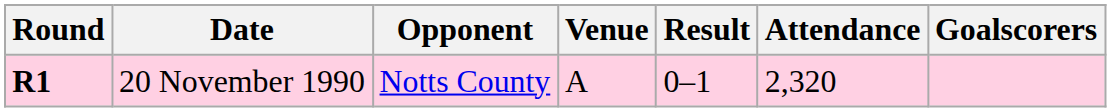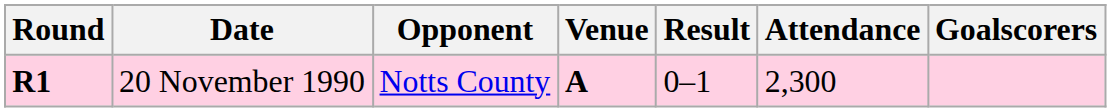20 November 1990 | Venue: normal -> bold
20 November 1990 | Attendance: 2,320 -> 2,300
